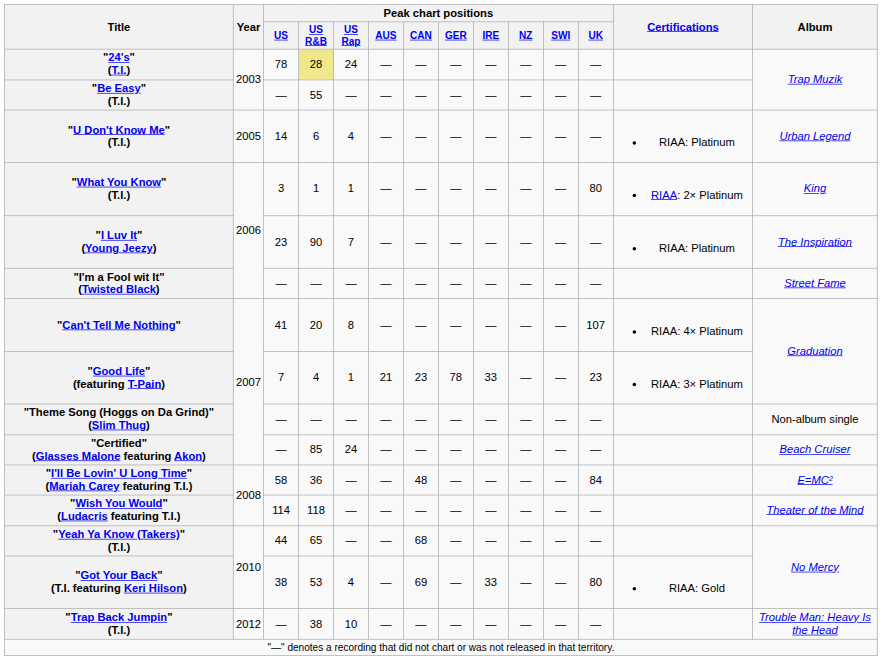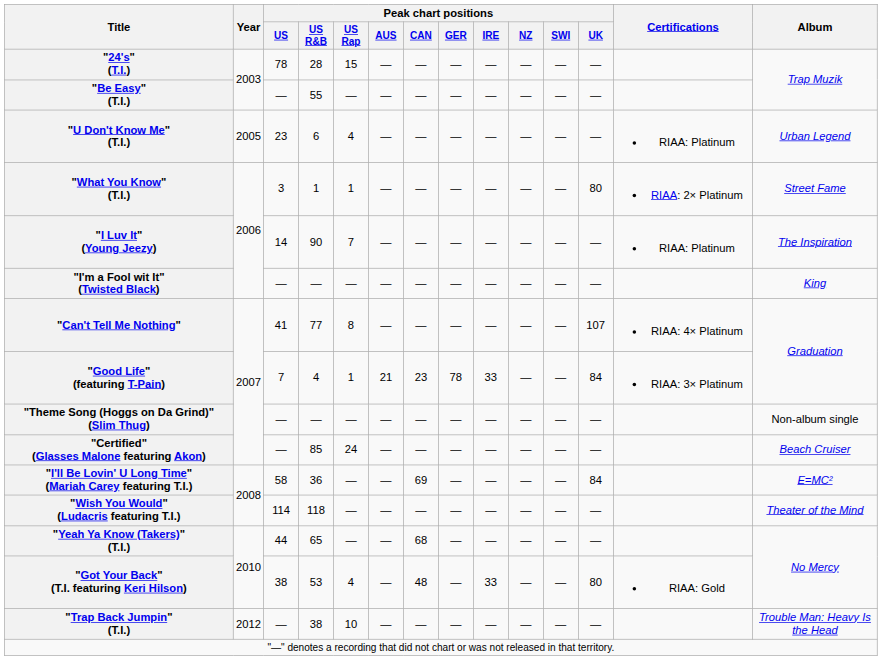"24's" (T.I.) | Peak chart positions / US R&B: khaki background -> no background
"24's" (T.I.) | Peak chart positions / US Rap: 24 -> 15
"U Don't Know Me" (T.I.) | Peak chart positions / US: 14 -> 23
"What You Know" (T.I.) | Album: King -> Street Fame
"I Luv It" (Young Jeezy) | Peak chart positions / US: 23 -> 14
"I'm a Fool wit It" (Twisted Black) | Album: Street Fame -> King
"Can't Tell Me Nothing" | Peak chart positions / US R&B: 20 -> 77
"Good Life" (featuring T-Pain) | Peak chart positions / UK: 23 -> 84
"I'll Be Lovin' U Long Time" (Mariah Carey featuring T.I.) | Peak chart positions / CAN: 48 -> 69
"Got Your Back" (T.I. featuring Keri Hilson) | Peak chart positions / CAN: 69 -> 48
